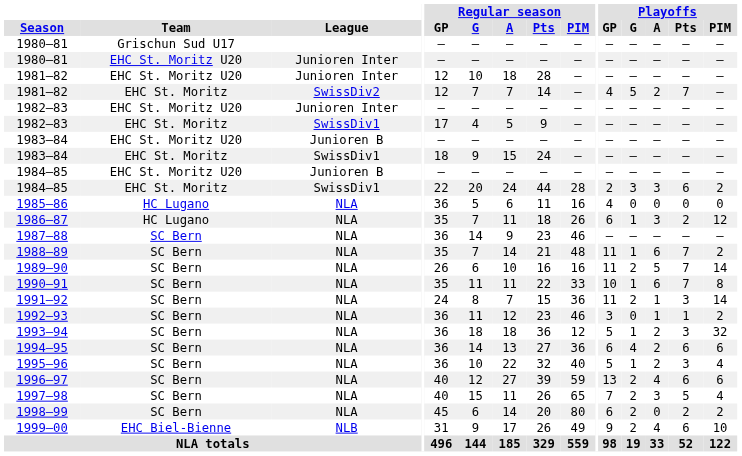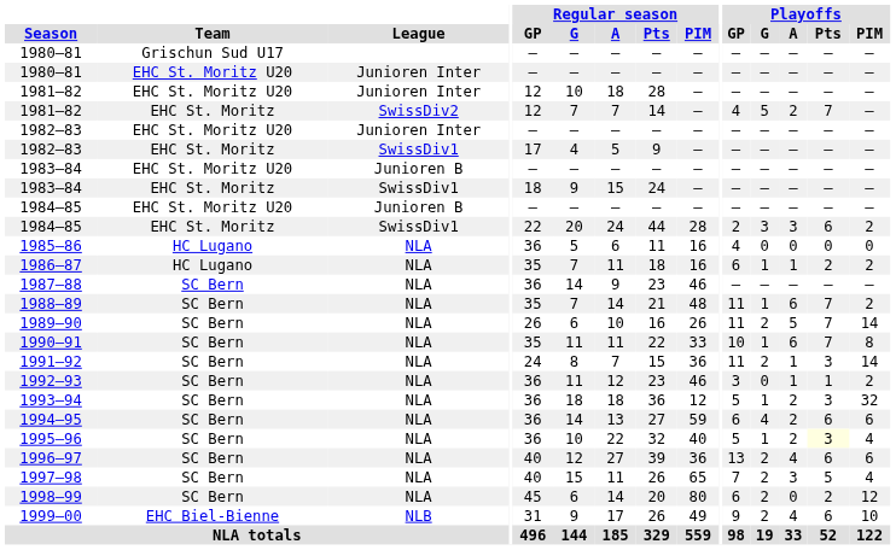1986–87 | Regular season / PIM: 26 -> 16
1986–87 | Playoffs / A: 3 -> 1
1986–87 | Playoffs / PIM: 12 -> 2
1989–90 | Regular season / PIM: 16 -> 26
1994–95 | Regular season / PIM: 36 -> 59
1995–96 | Playoffs / Pts: no background -> lightyellow background
1996–97 | Regular season / PIM: 59 -> 36
1998–99 | Playoffs / PIM: 2 -> 12
